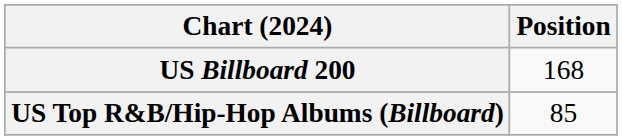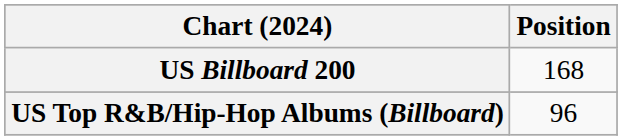US Top R&B/Hip-Hop Albums (Billboard) | Position: 85 -> 96
